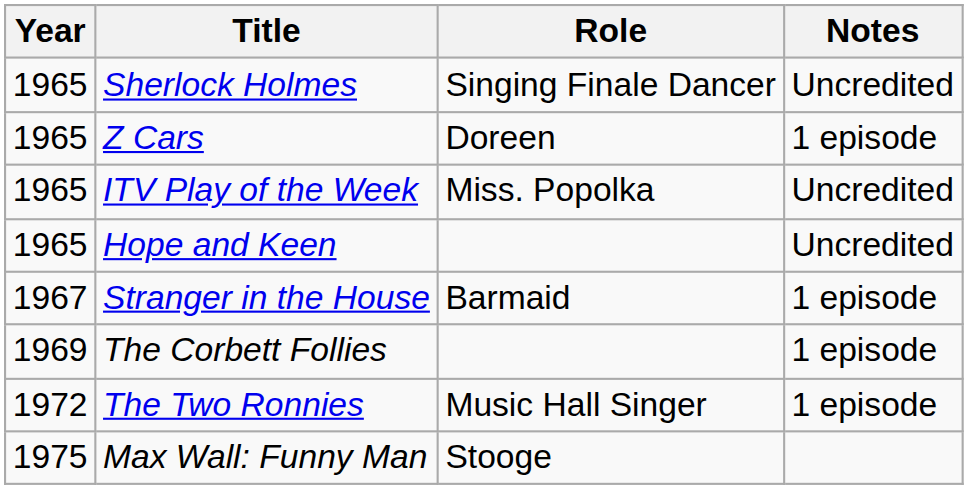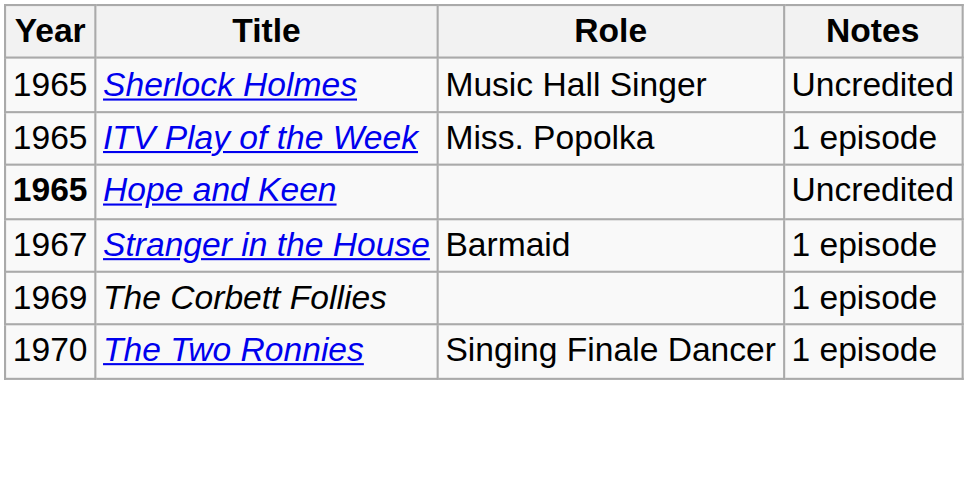Sherlock Holmes | Role: Singing Finale Dancer -> Music Hall Singer
- row: 1965 | Z Cars | Doreen | 1 episode
ITV Play of the Week | Notes: Uncredited -> 1 episode
Hope and Keen | Year: normal -> bold
The Two Ronnies | Year: 1972 -> 1970
The Two Ronnies | Role: Music Hall Singer -> Singing Finale Dancer
- row: 1975 | Max Wall: Funny Man | Stooge
